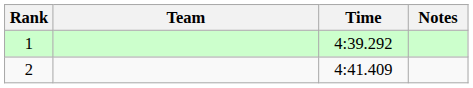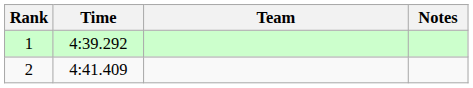columns swapped: Team <-> Time
